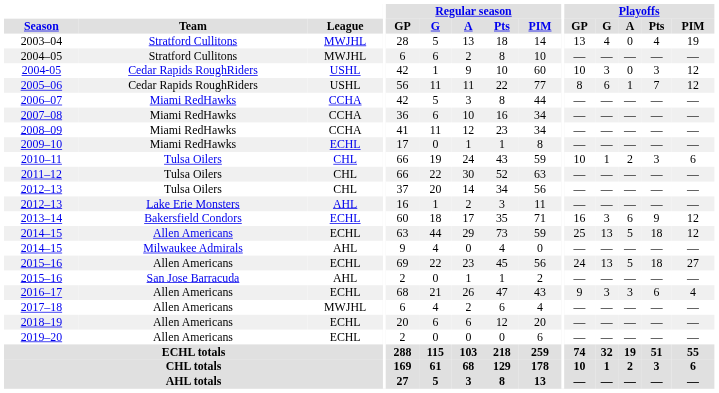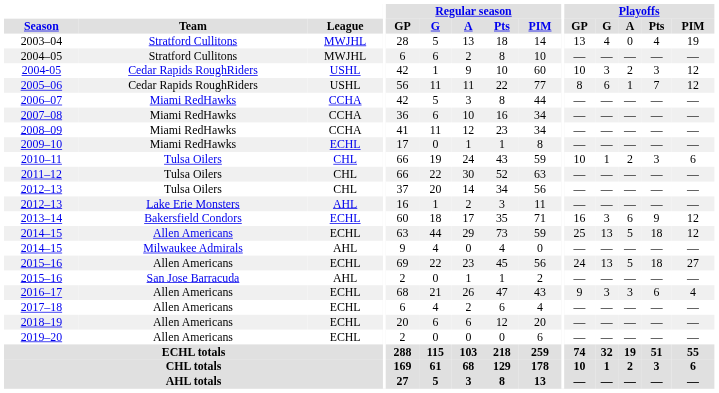2004-05 | Playoffs / A: 0 -> 2
2017–18 | League: MWJHL -> ECHL
